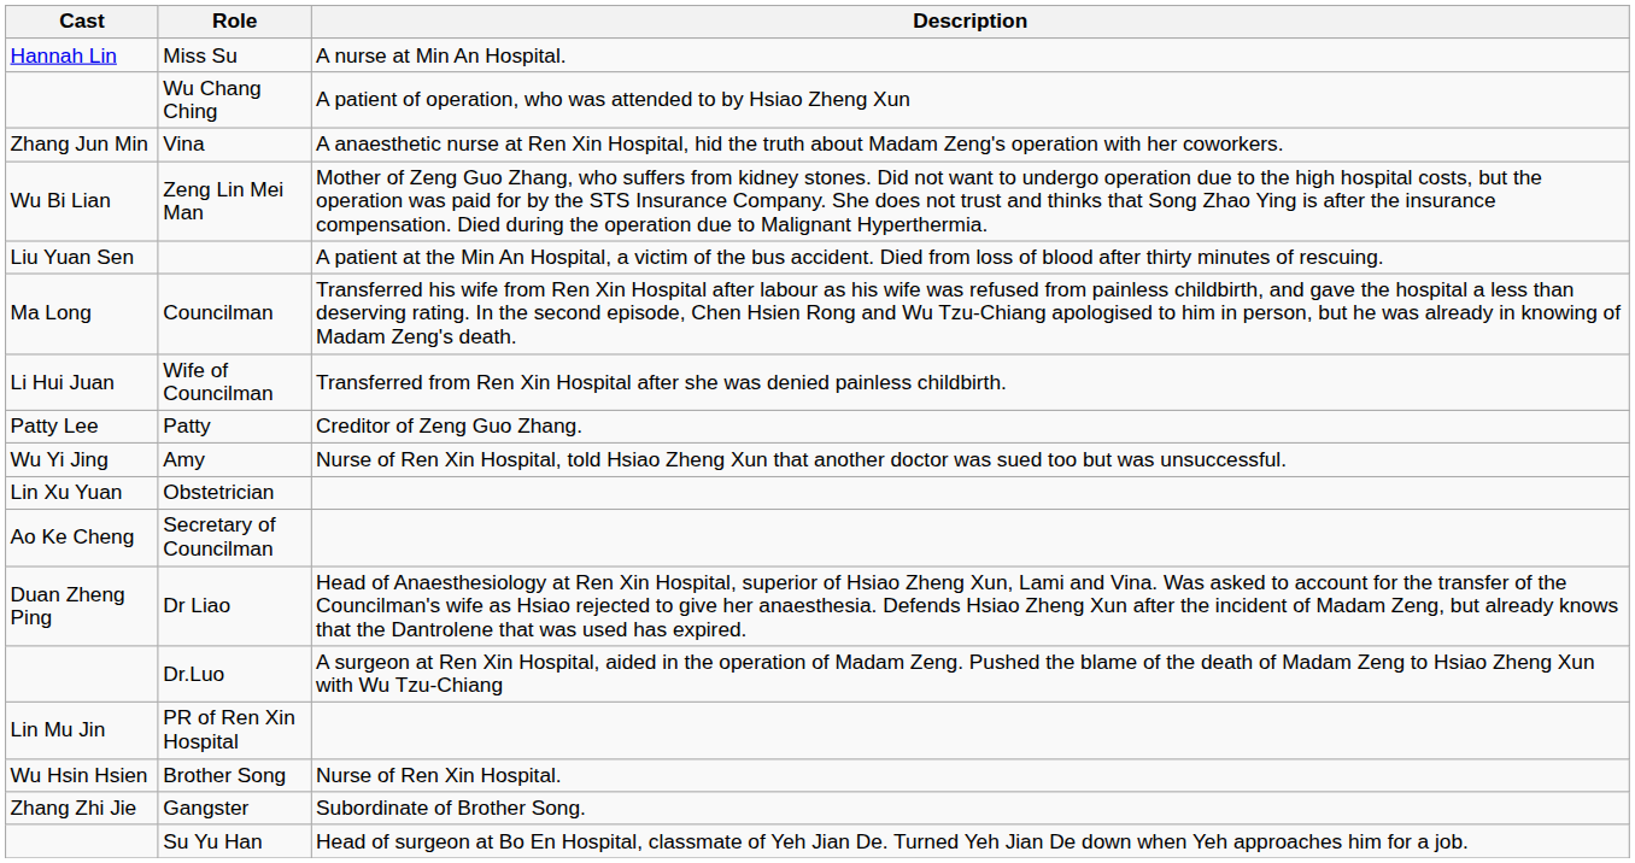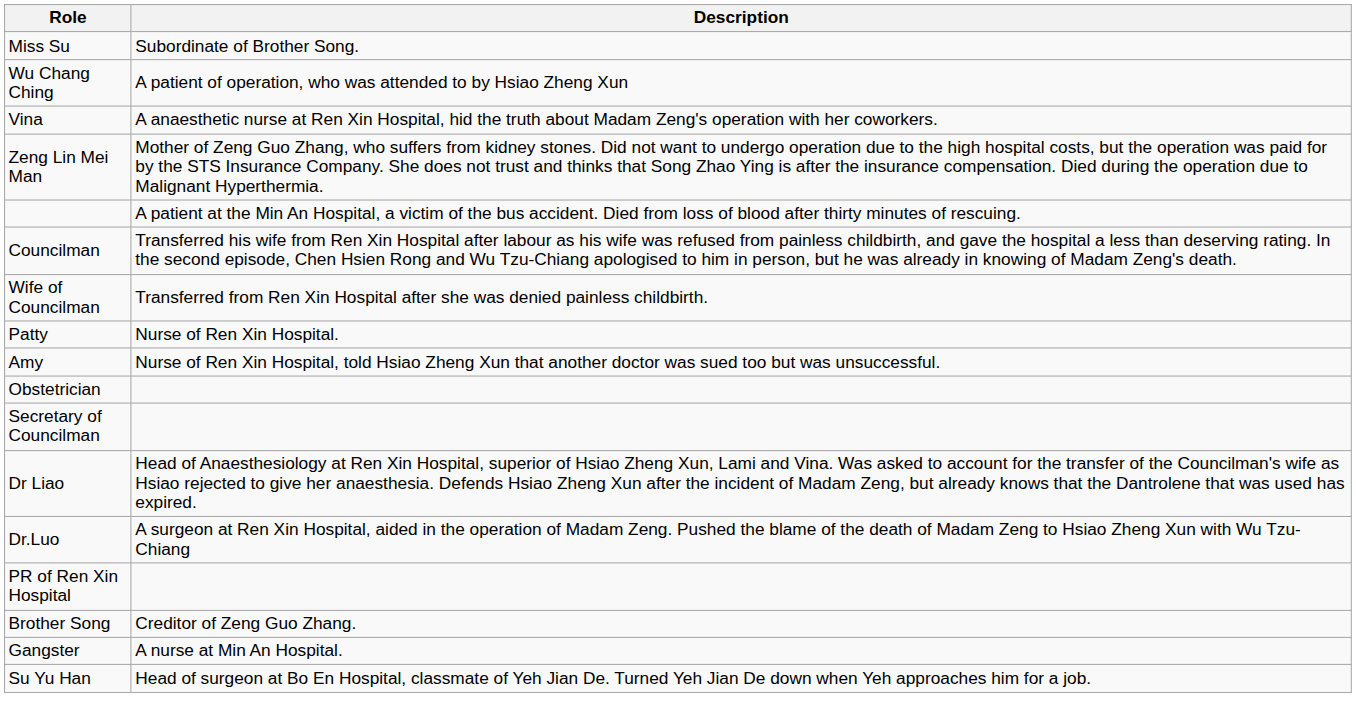- column: Cast | Hannah Lin | Zhang Jun Min | Wu Bi Lian | Liu Yuan Sen | Ma Long | Li Hui Juan | Patty Lee | Wu Yi Jing | Lin Xu Yuan | Ao Ke Cheng | Duan Zheng Ping | Lin Mu Jin | Wu Hsin Hsien | Zhang Zhi Jie
Miss Su | Description: A nurse at Min An Hospital. -> Subordinate of Brother Song.
Patty | Description: Creditor of Zeng Guo Zhang. -> Nurse of Ren Xin Hospital.
Brother Song | Description: Nurse of Ren Xin Hospital. -> Creditor of Zeng Guo Zhang.
Gangster | Description: Subordinate of Brother Song. -> A nurse at Min An Hospital.
